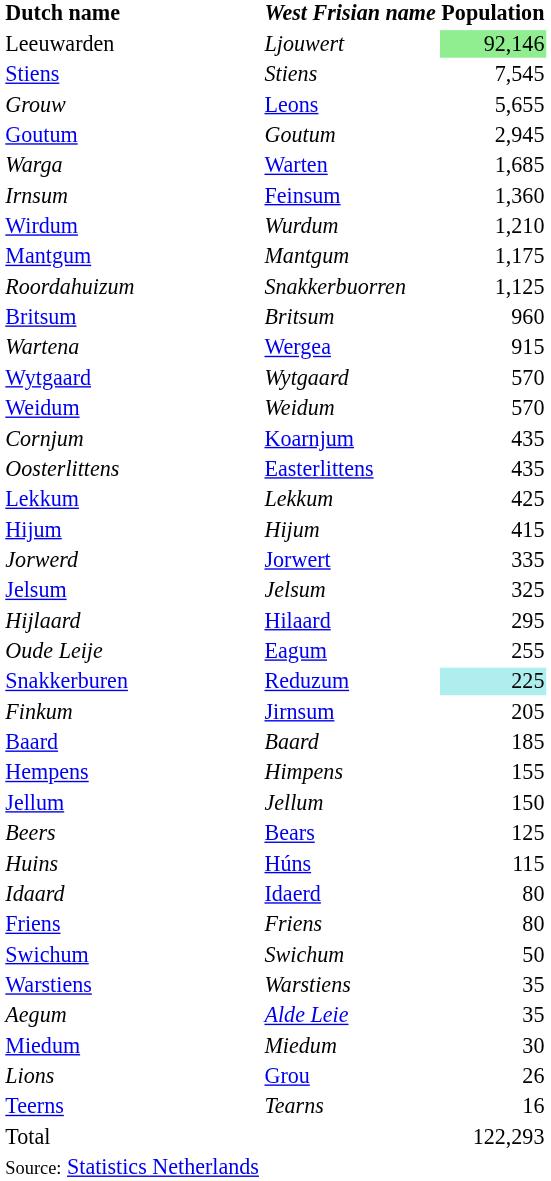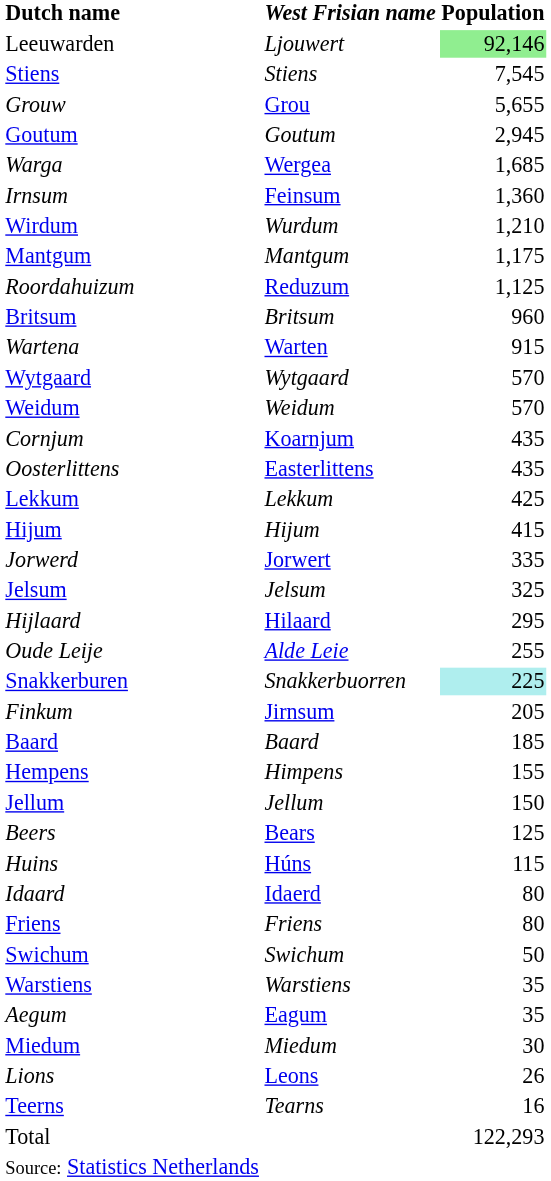Grouw | West Frisian name: Leons -> Grou
Warga | West Frisian name: Warten -> Wergea
Roordahuizum | West Frisian name: Snakkerbuorren -> Reduzum
Wartena | West Frisian name: Wergea -> Warten
Oude Leije | West Frisian name: Eagum -> Alde Leie
Snakkerburen | West Frisian name: Reduzum -> Snakkerbuorren
Aegum | West Frisian name: Alde Leie -> Eagum
Lions | West Frisian name: Grou -> Leons
